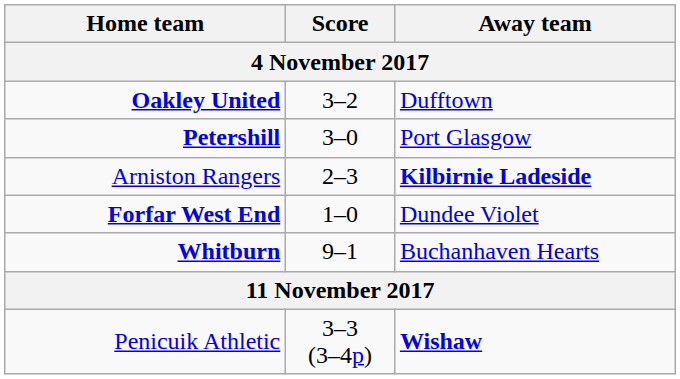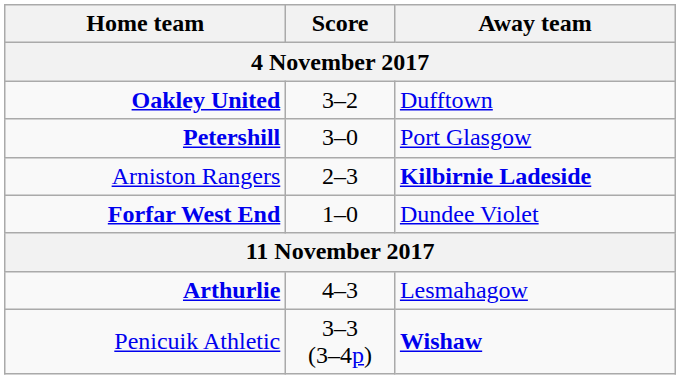- row: Whitburn | 9–1 | Buchanhaven Hearts
+ row: Arthurlie | 4–3 | Lesmahagow
